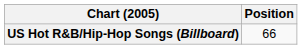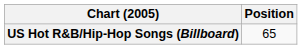US Hot R&B/Hip-Hop Songs (Billboard) | Position: 66 -> 65
